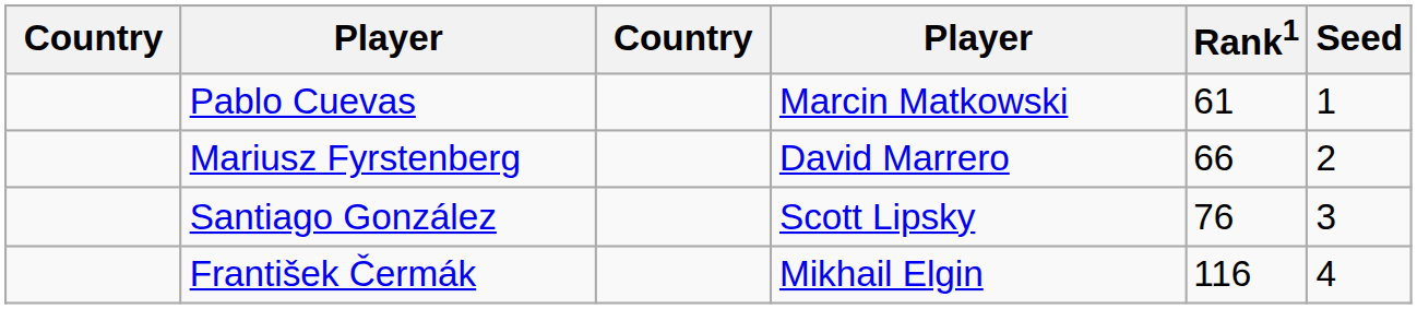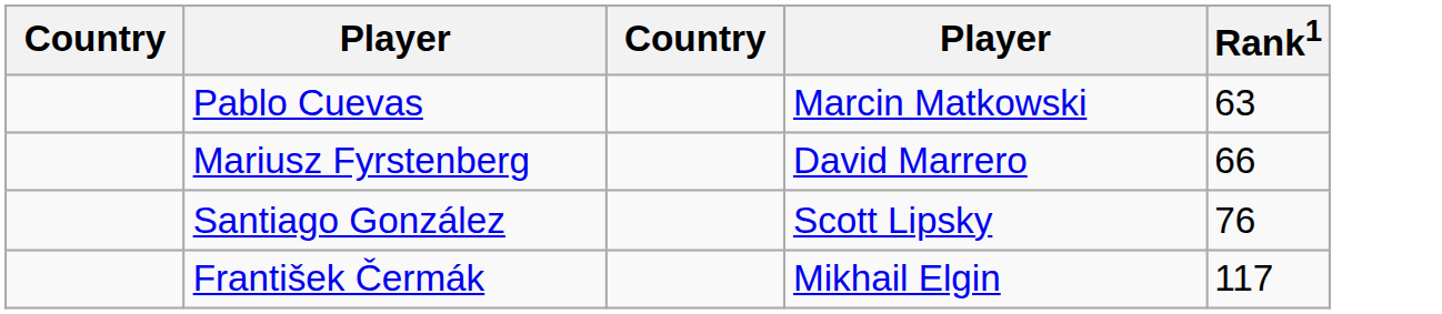- column: Seed | 1 | 2 | 3 | 4
Pablo Cuevas | Rank1: 61 -> 63
František Čermák | Rank1: 116 -> 117
